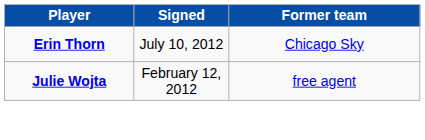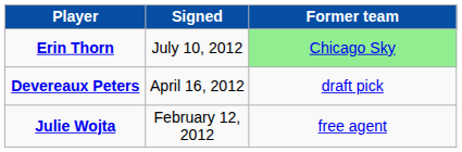Erin Thorn | Former team: no background -> lightgreen background
+ row: Devereaux Peters | April 16, 2012 | draft pick
